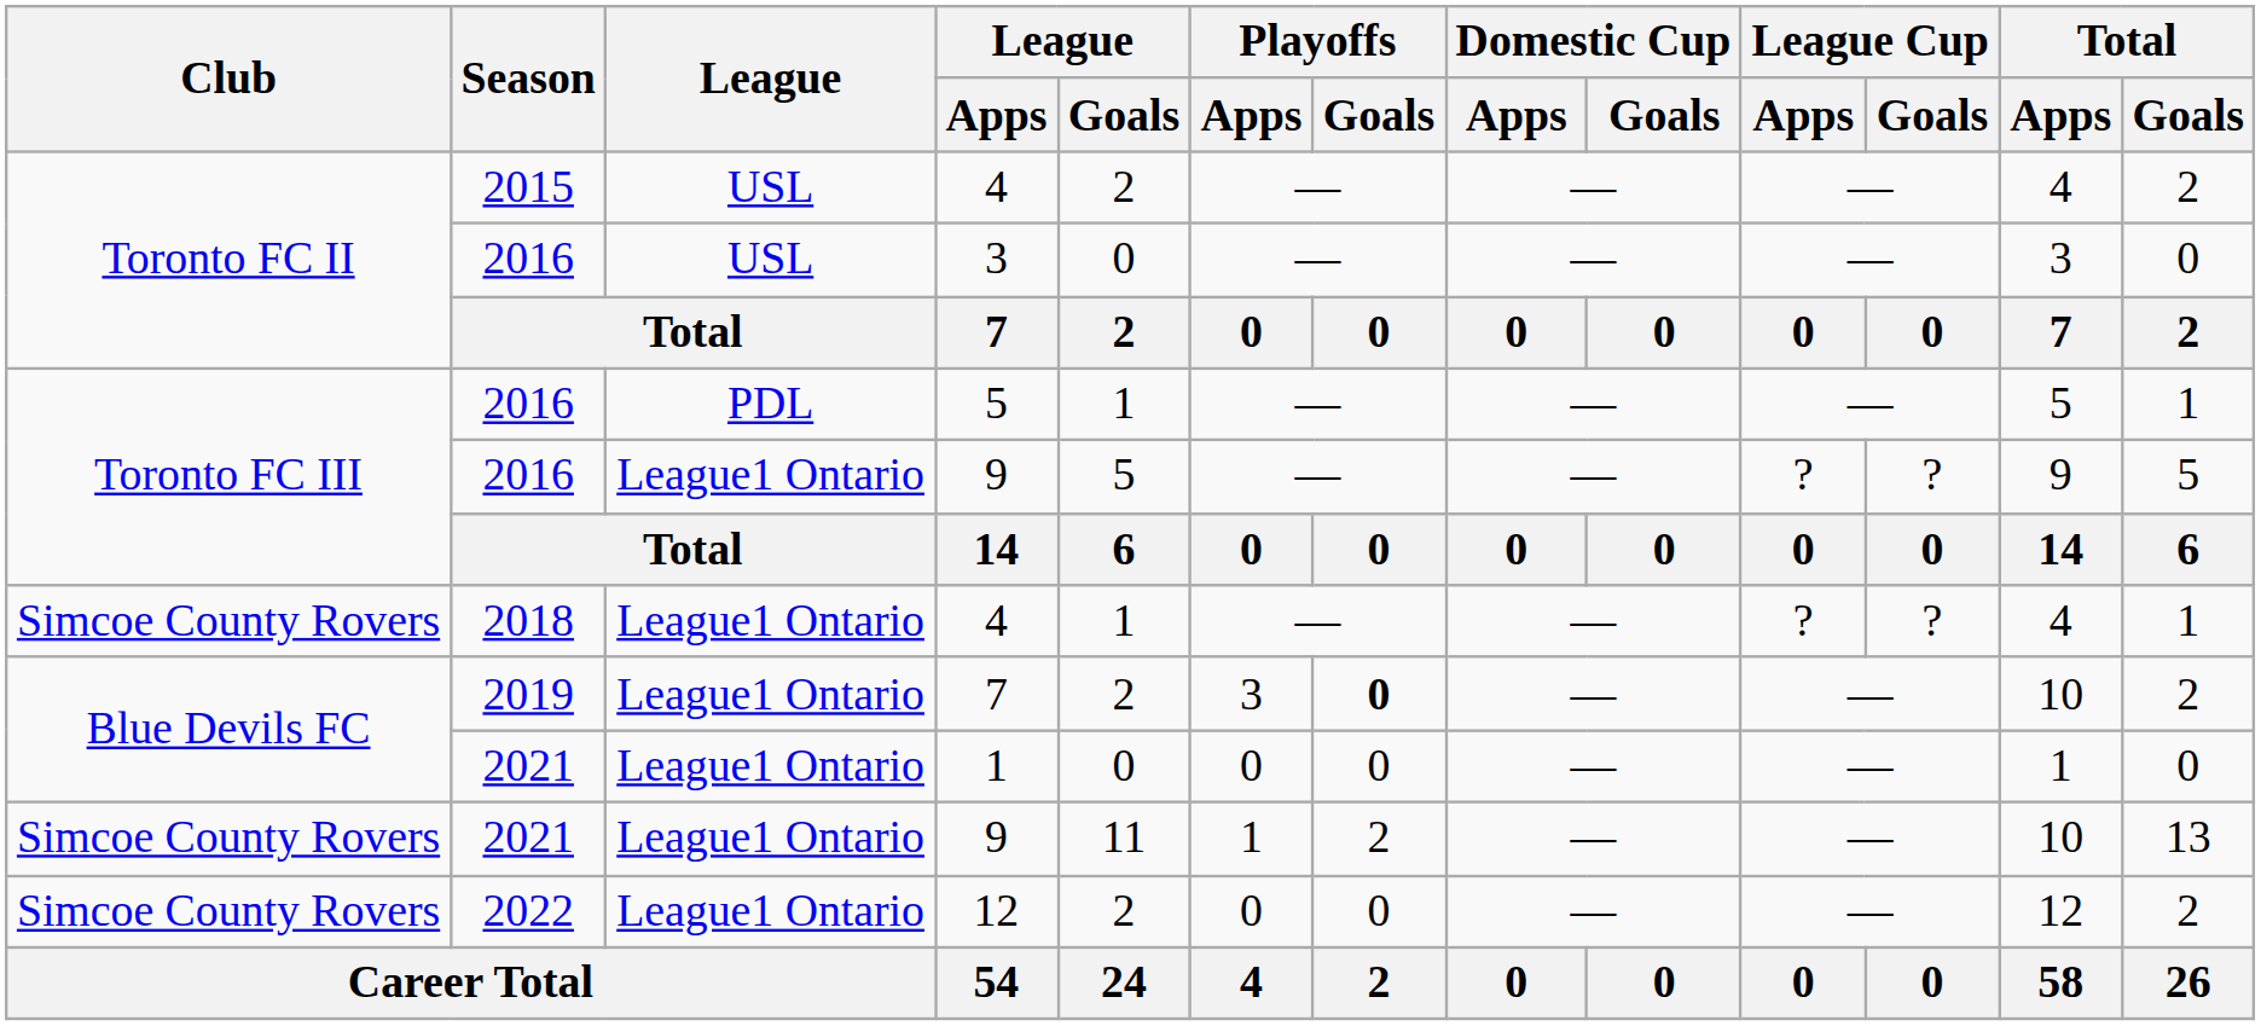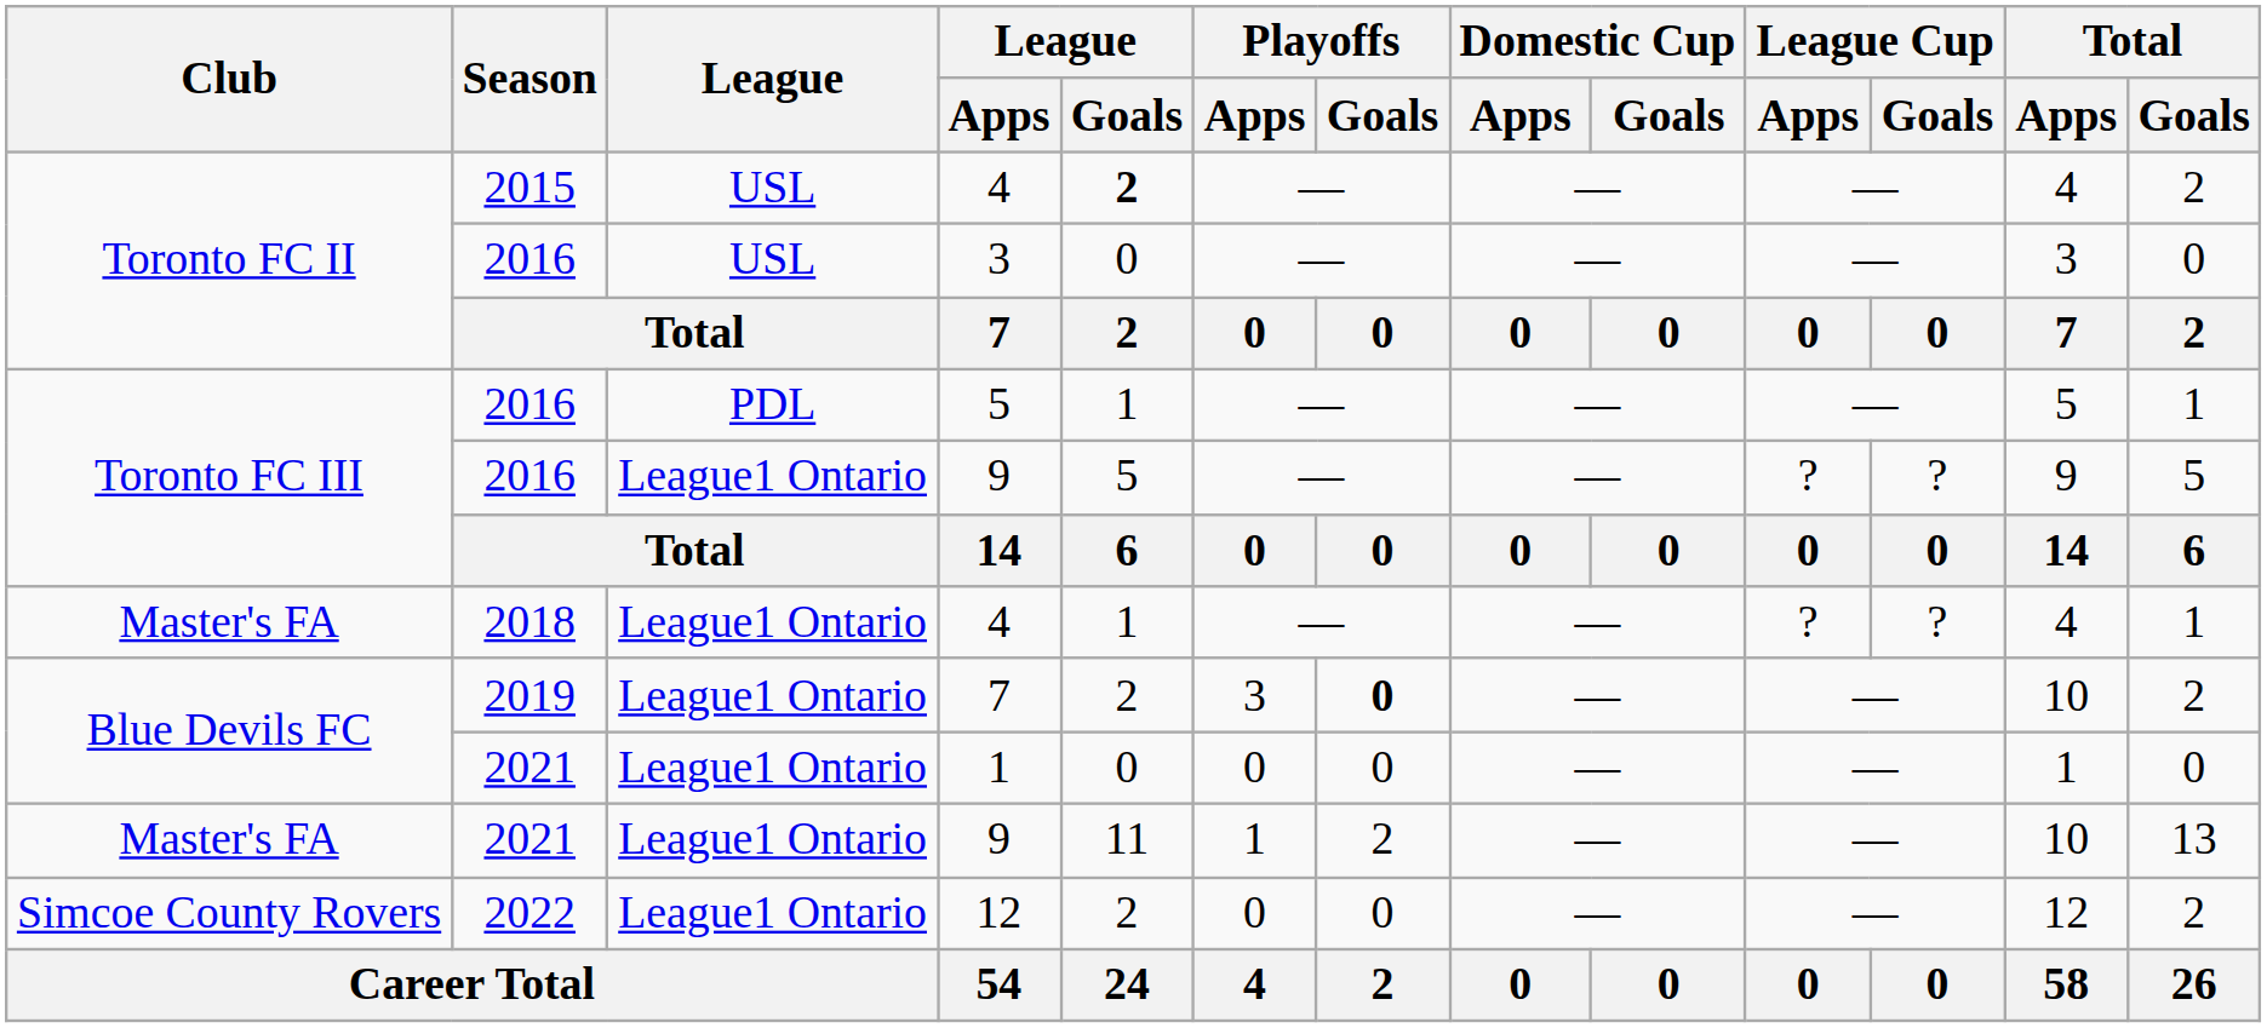2015 / 4 | League / Goals: normal -> bold
2018 / 4 | Club: Simcoe County Rovers -> Master's FA
2021 / 9 | Club: Simcoe County Rovers -> Master's FA
